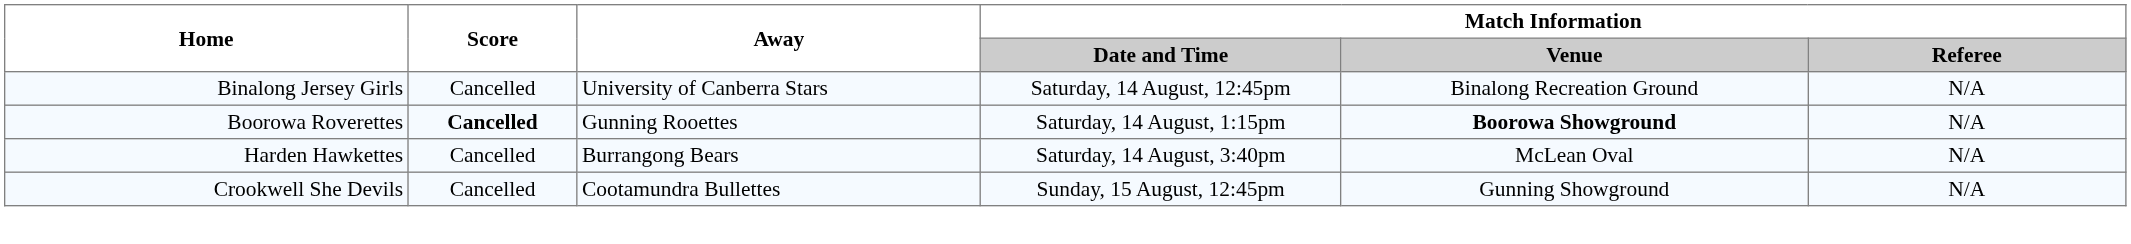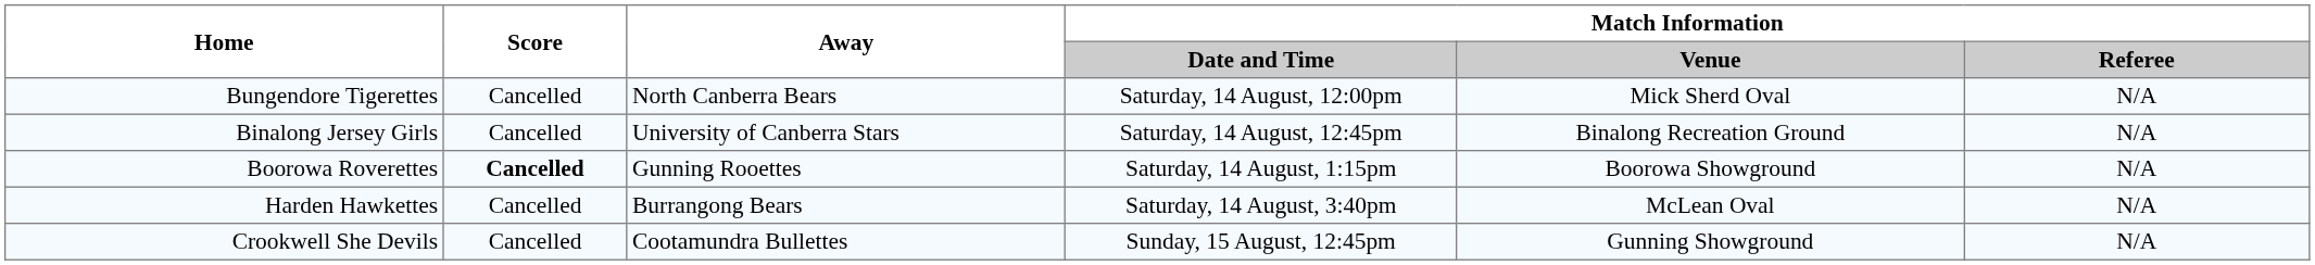+ row: Bungendore Tigerettes | Cancelled | North Canberra Bears | Saturday, 14 August, 12:00pm | Mick Sherd Oval | N/A
Boorowa Roverettes | Match Information / Venue: bold -> normal
